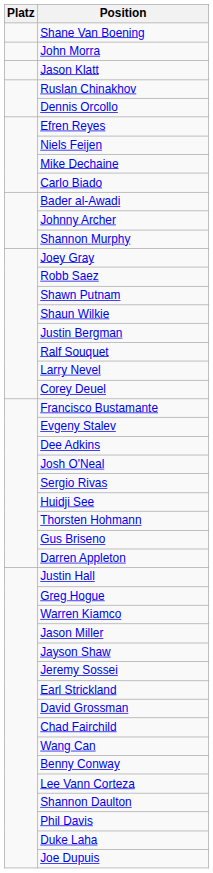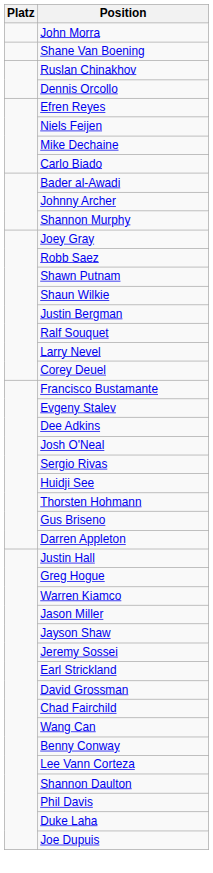rows swapped: Shane Van Boening <-> John Morra
- row: Jason Klatt
